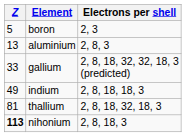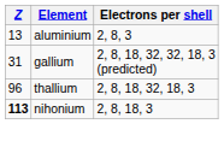- row: 5 | boron | 2, 3
gallium | Z: 33 -> 31
- row: 49 | indium | 2, 8, 18, 18, 3
thallium | Z: 81 -> 96
